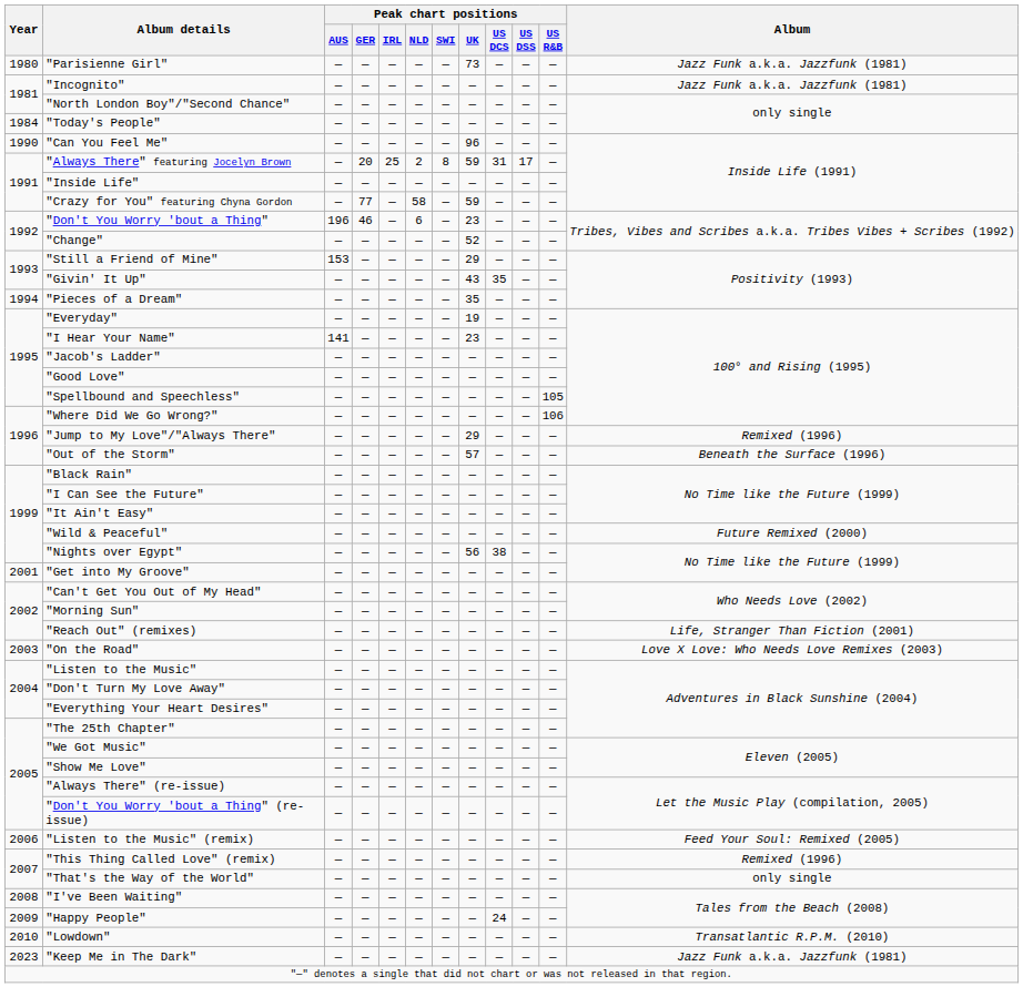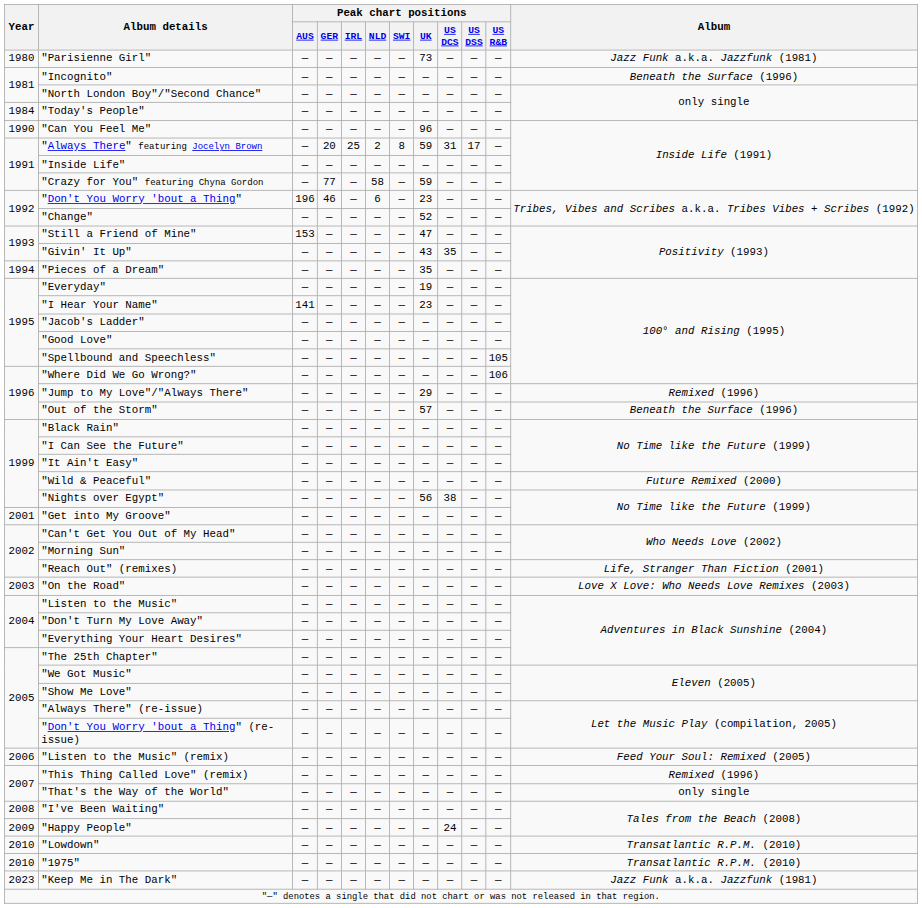"Incognito" | Album: Jazz Funk a.k.a. Jazzfunk (1981) -> Beneath the Surface (1996)
"Still a Friend of Mine" | Peak chart positions / UK: 29 -> 47
+ row: 2010 | "1975" | — | — | — | — | — | — | — | — | — | Transatlantic R.P.M. (2010)
